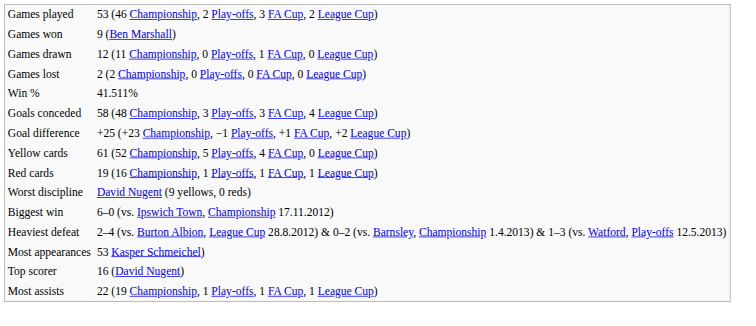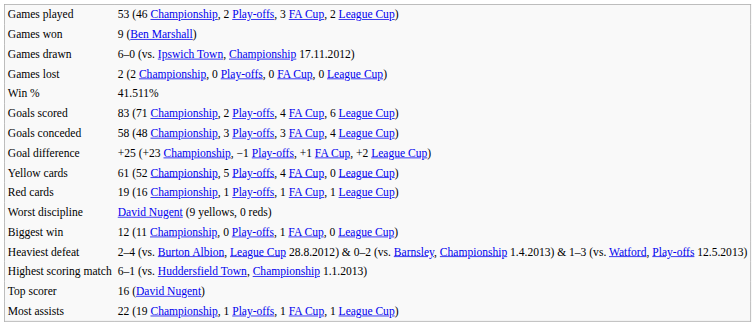Games drawn | column 2: 12 (11 Championship, 0 Play-offs, 1 FA Cup, 0 League Cup) -> 6–0 (vs. Ipswich Town, Championship 17.11.2012)
+ row: Goals scored | 83 (71 Championship, 2 Play-offs, 4 FA Cup, 6 League Cup)
Biggest win | column 2: 6–0 (vs. Ipswich Town, Championship 17.11.2012) -> 12 (11 Championship, 0 Play-offs, 1 FA Cup, 0 League Cup)
+ row: Highest scoring match | 6–1 (vs. Huddersfield Town, Championship 1.1.2013)
- row: Most appearances | 53 Kasper Schmeichel)
